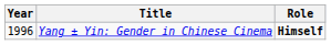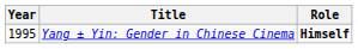Yang ± Yin: Gender in Chinese Cinema | Year: 1996 -> 1995
